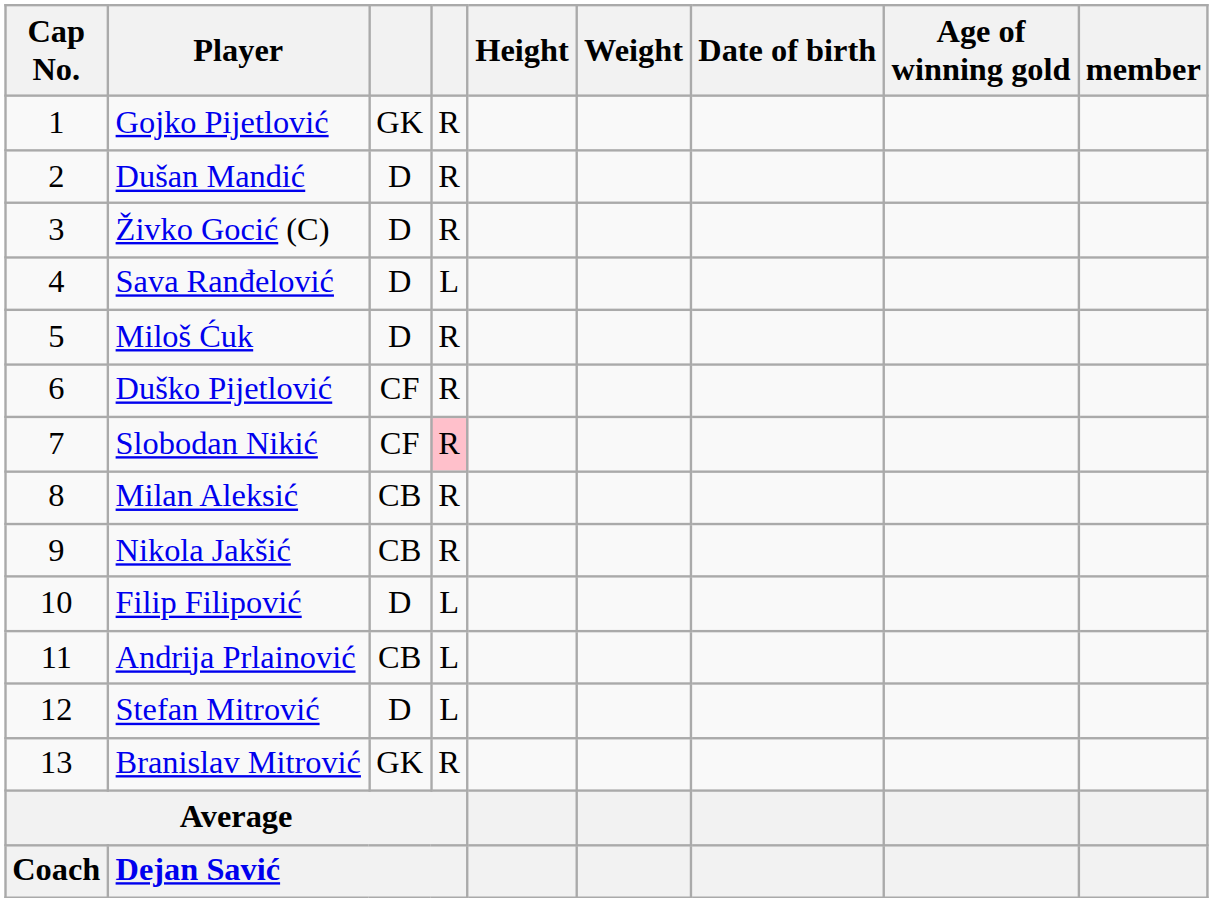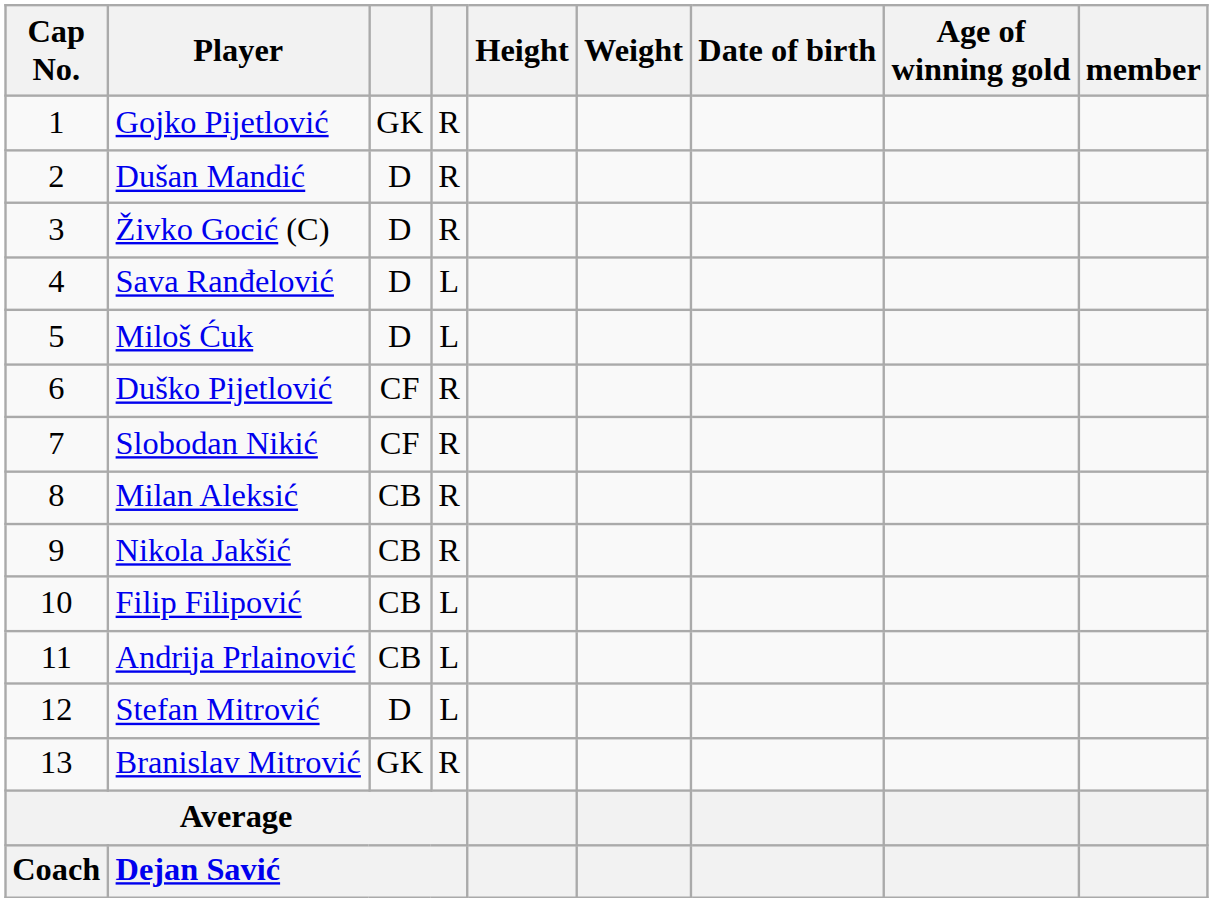Miloš Ćuk | column 4: R -> L
Slobodan Nikić | column 4: pink background -> no background
Filip Filipović | column 3: D -> CB
